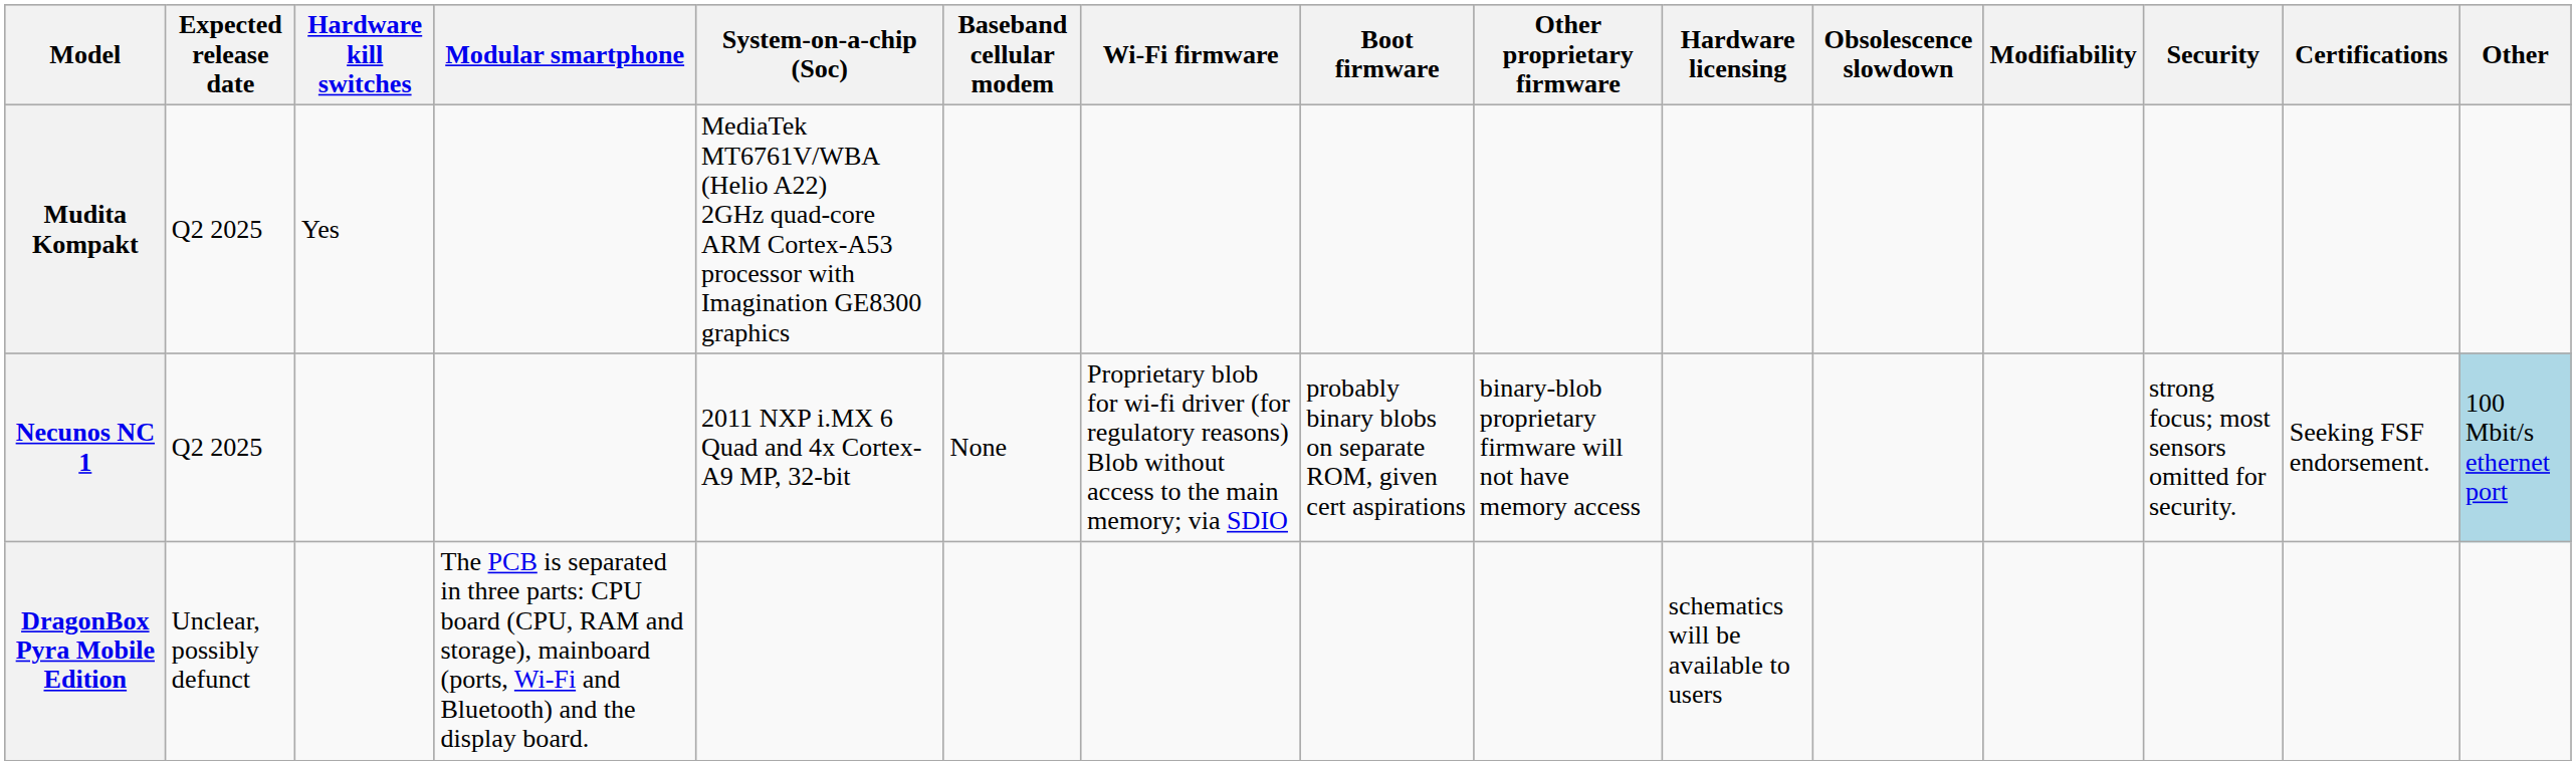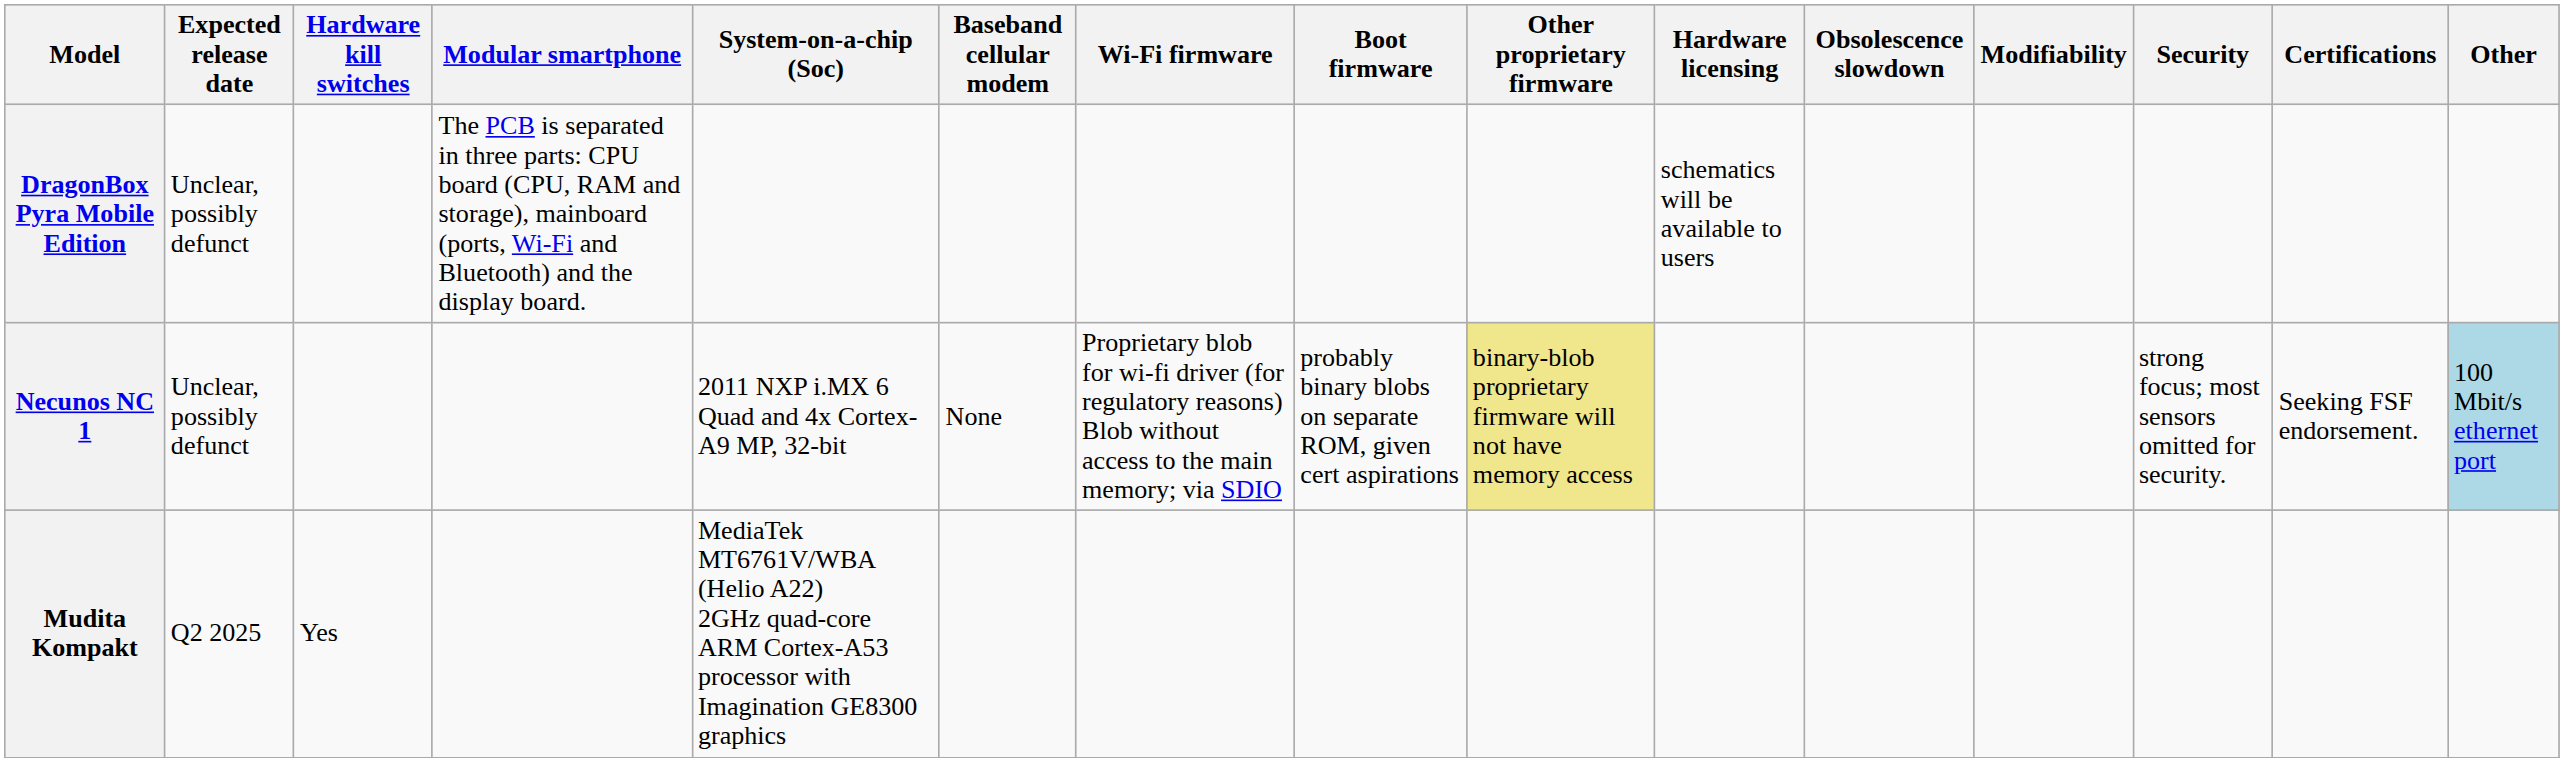rows swapped: DragonBox Pyra Mobile Edition <-> Mudita Kompakt
Necunos NC 1 | Expected release date: Q2 2025 -> Unclear, possibly defunct
Necunos NC 1 | Other proprietary firmware: no background -> khaki background
